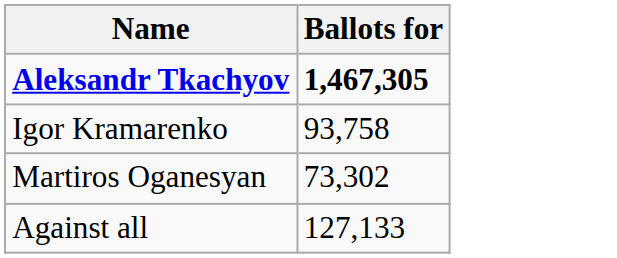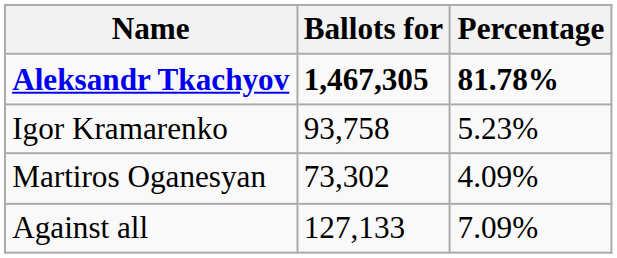+ column: Percentage | 81.78% | 5.23% | 4.09% | 7.09%
